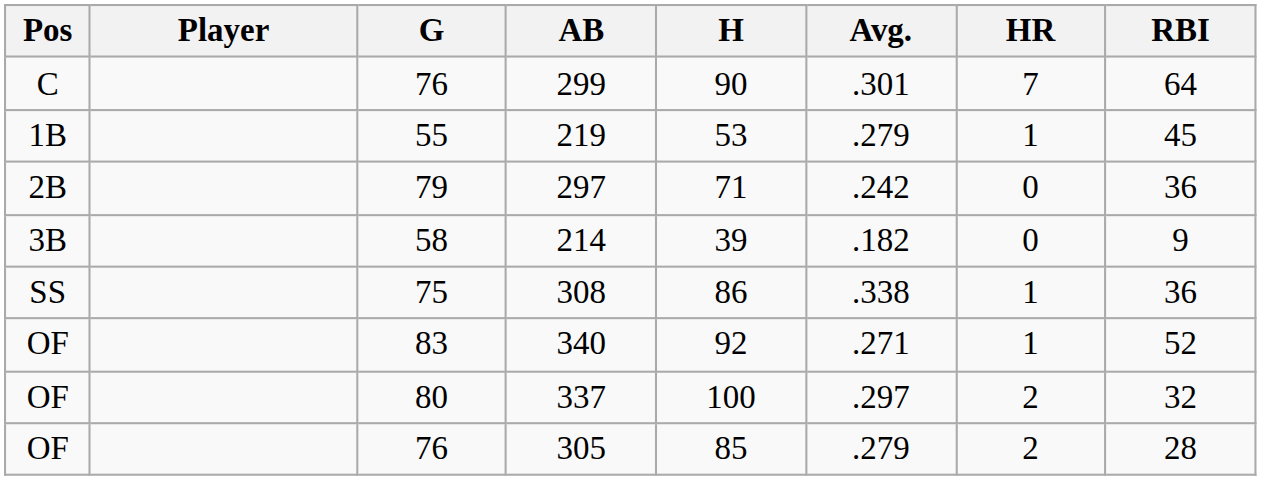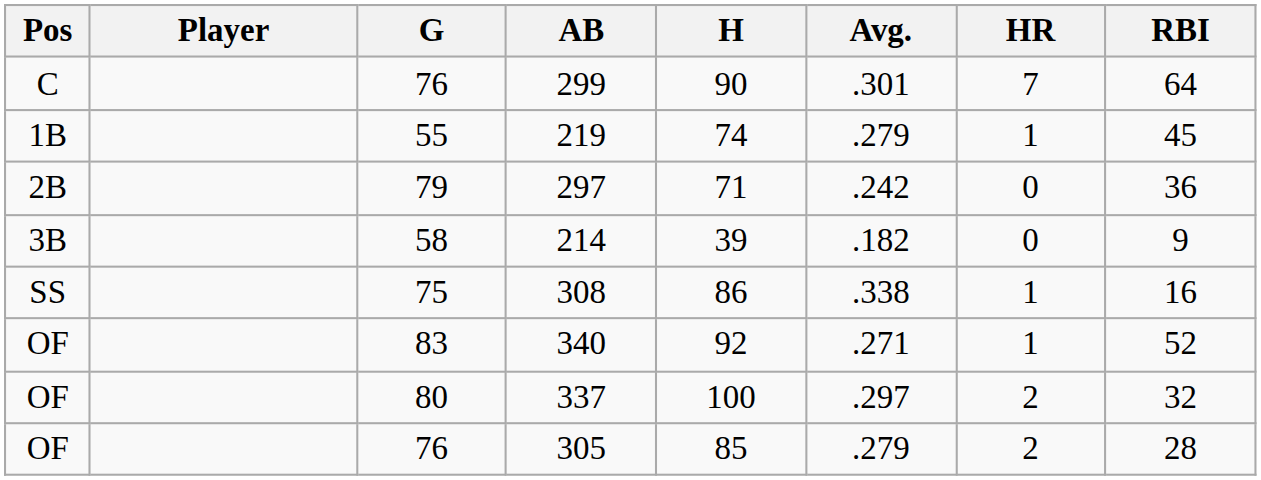219 | H: 53 -> 74
308 | RBI: 36 -> 16
